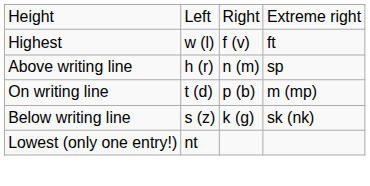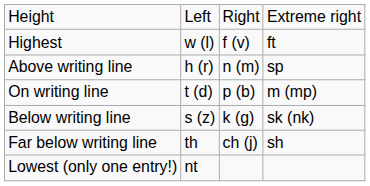+ row: Far below writing line | th | ch (j) | sh
